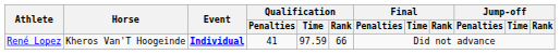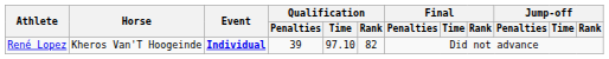René Lopez | Qualification / Penalties: 41 -> 39
René Lopez | Qualification / Time: 97.59 -> 97.10
René Lopez | Qualification / Rank: 66 -> 82
